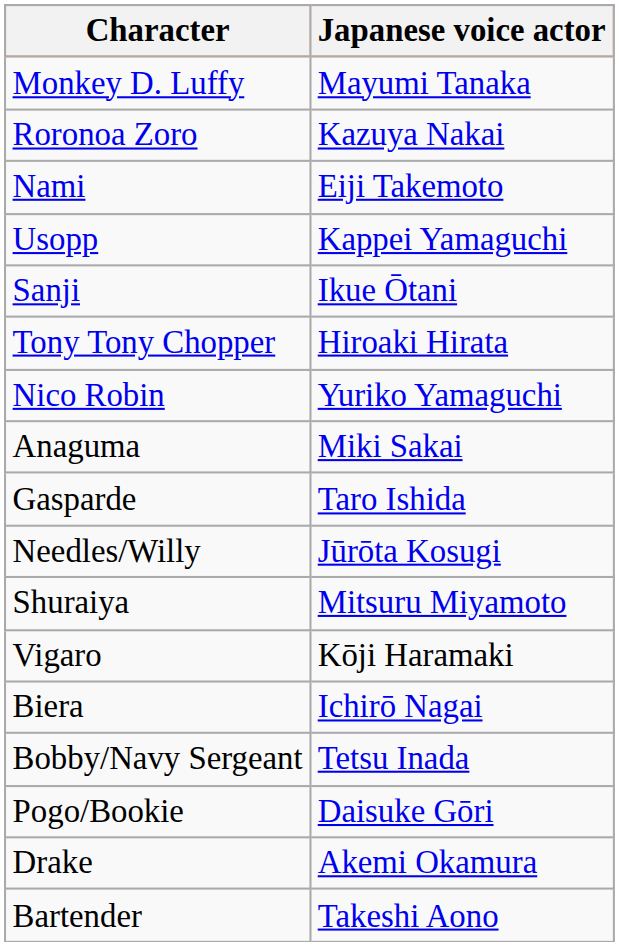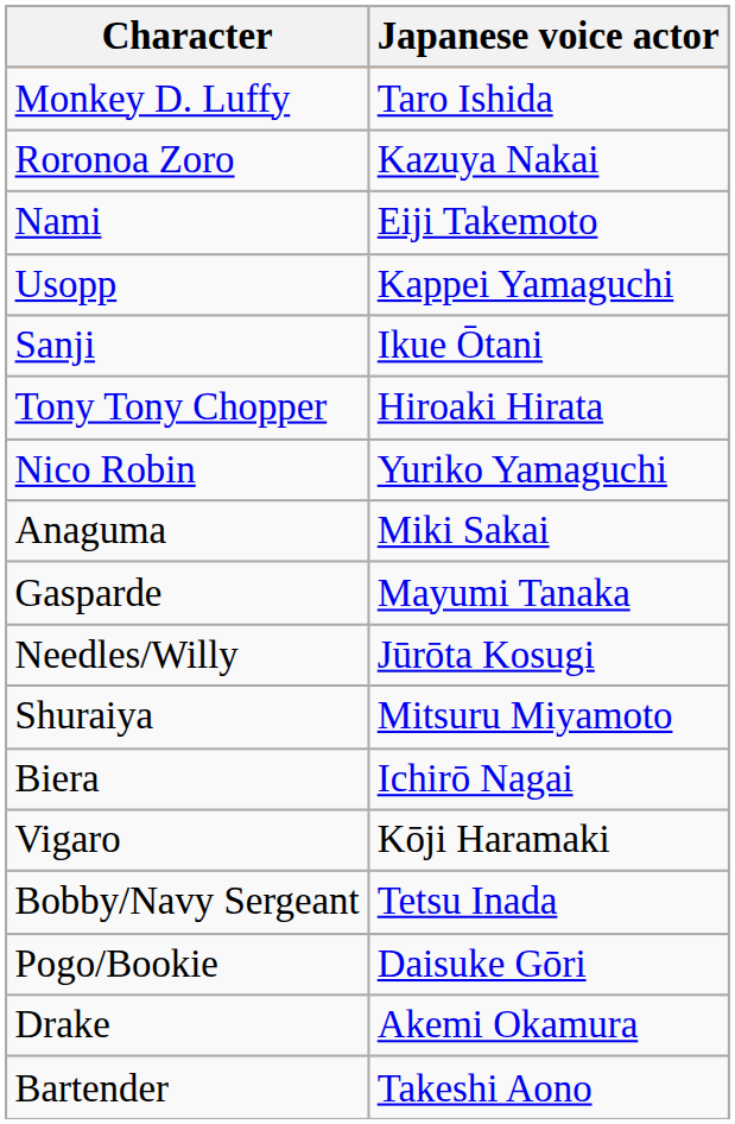Monkey D. Luffy | Japanese voice actor: Mayumi Tanaka -> Taro Ishida
Gasparde | Japanese voice actor: Taro Ishida -> Mayumi Tanaka
rows swapped: Biera <-> Vigaro
